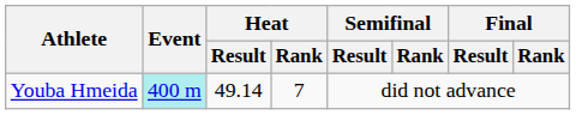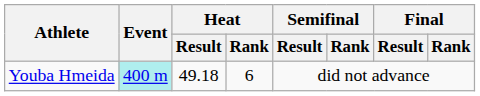Youba Hmeida | Heat / Result: 49.14 -> 49.18
Youba Hmeida | Heat / Rank: 7 -> 6
